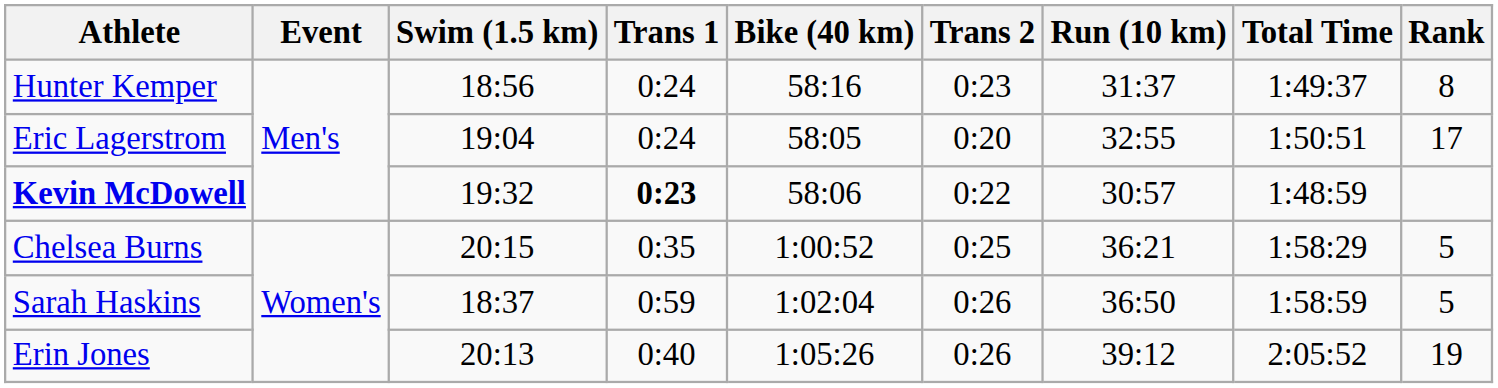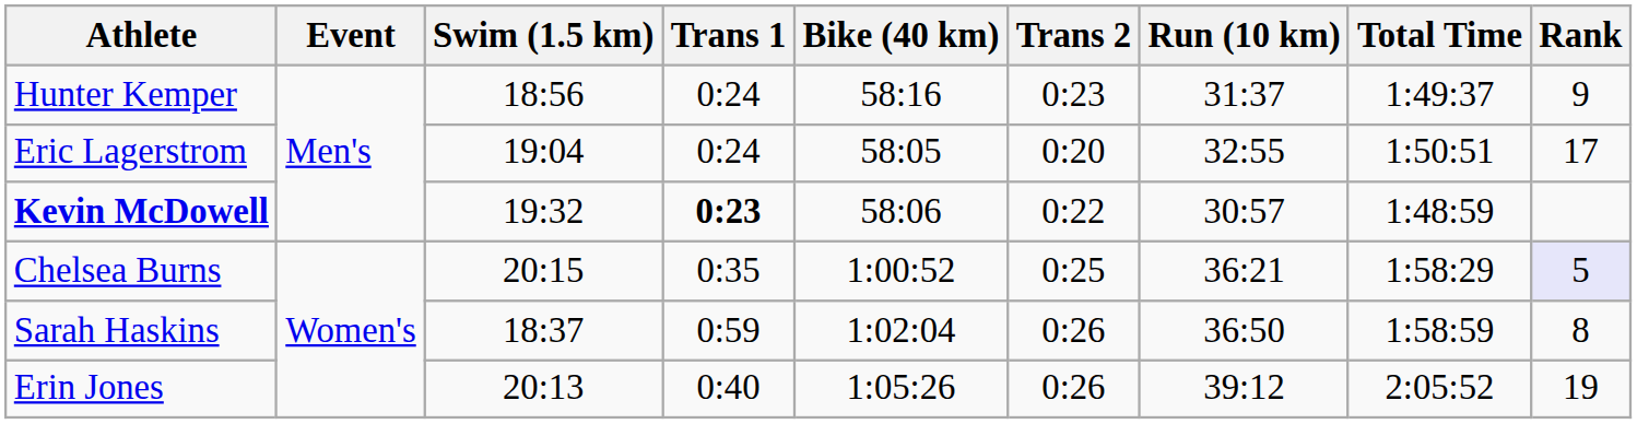Hunter Kemper | Rank: 8 -> 9
Chelsea Burns | Rank: no background -> lavender background
Sarah Haskins | Rank: 5 -> 8
